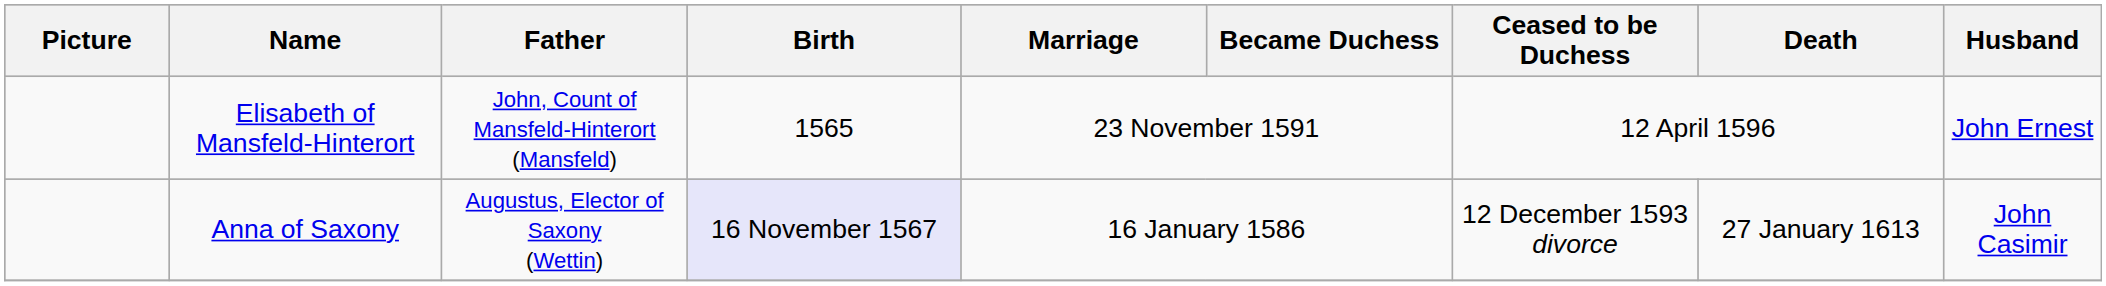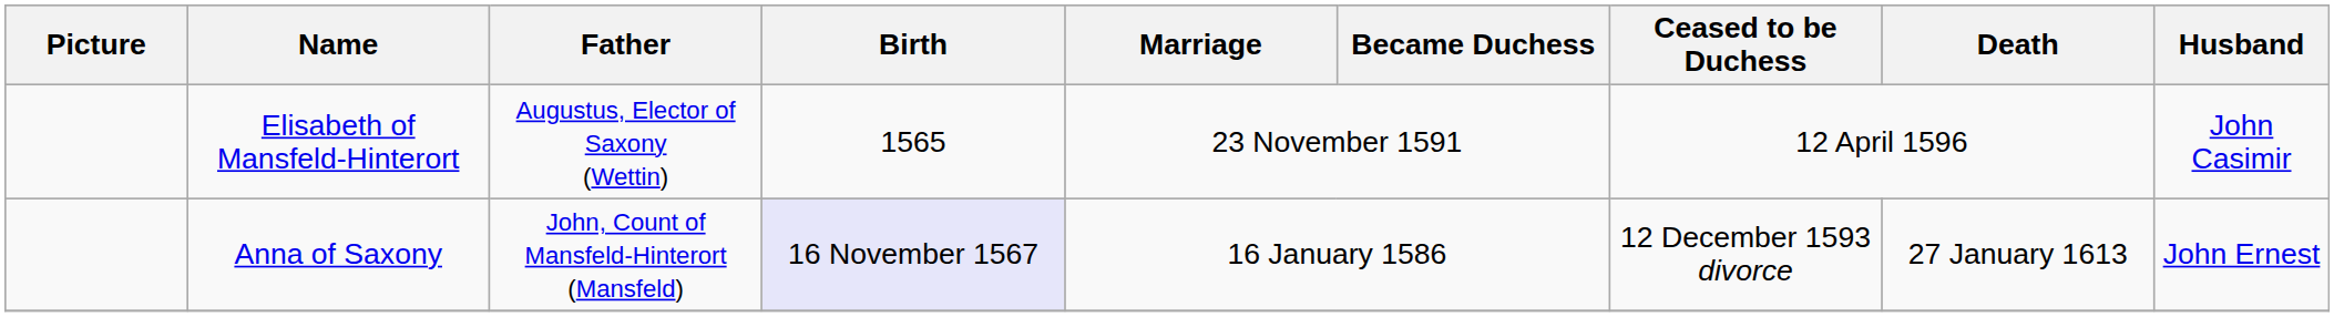Elisabeth of Mansfeld-Hinterort | Father: John, Count of Mansfeld-Hinterort (Mansfeld) -> Augustus, Elector of Saxony (Wettin)
Elisabeth of Mansfeld-Hinterort | Husband: John Ernest -> John Casimir
Anna of Saxony | Father: Augustus, Elector of Saxony (Wettin) -> John, Count of Mansfeld-Hinterort (Mansfeld)
Anna of Saxony | Husband: John Casimir -> John Ernest
